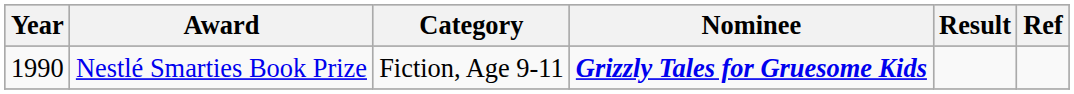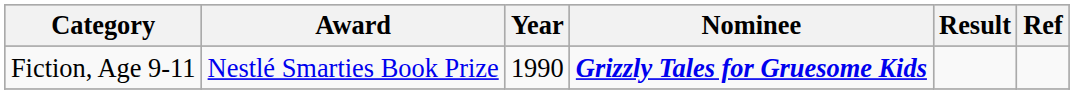columns swapped: Year <-> Category
